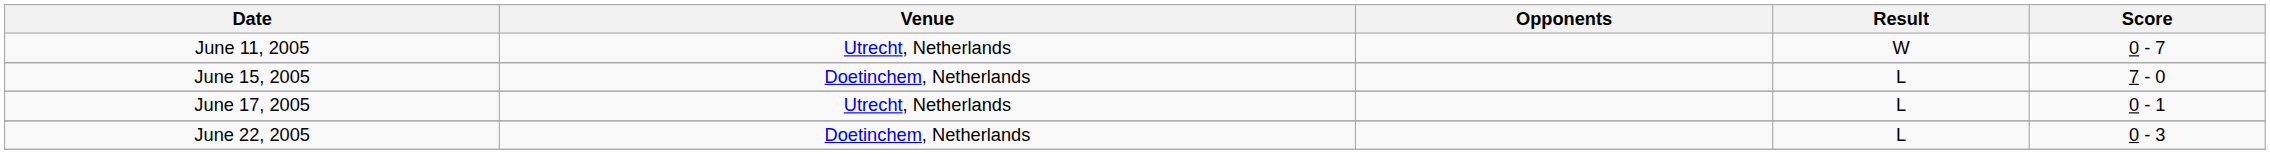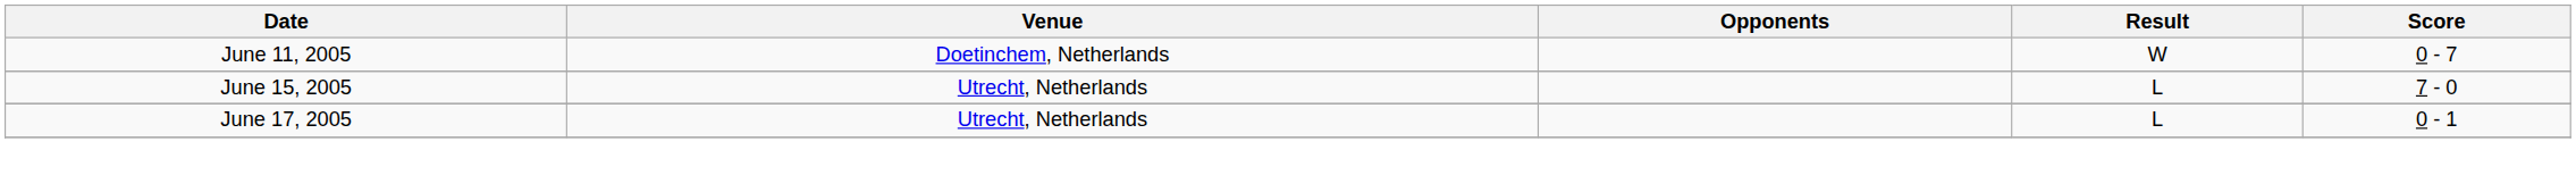June 11, 2005 | Venue: Utrecht, Netherlands -> Doetinchem, Netherlands
June 15, 2005 | Venue: Doetinchem, Netherlands -> Utrecht, Netherlands
- row: June 22, 2005 | Doetinchem, Netherlands | L | 0 - 3
